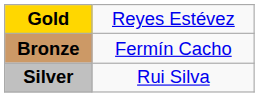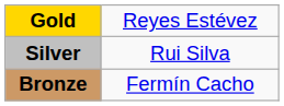rows swapped: Silver <-> Bronze
